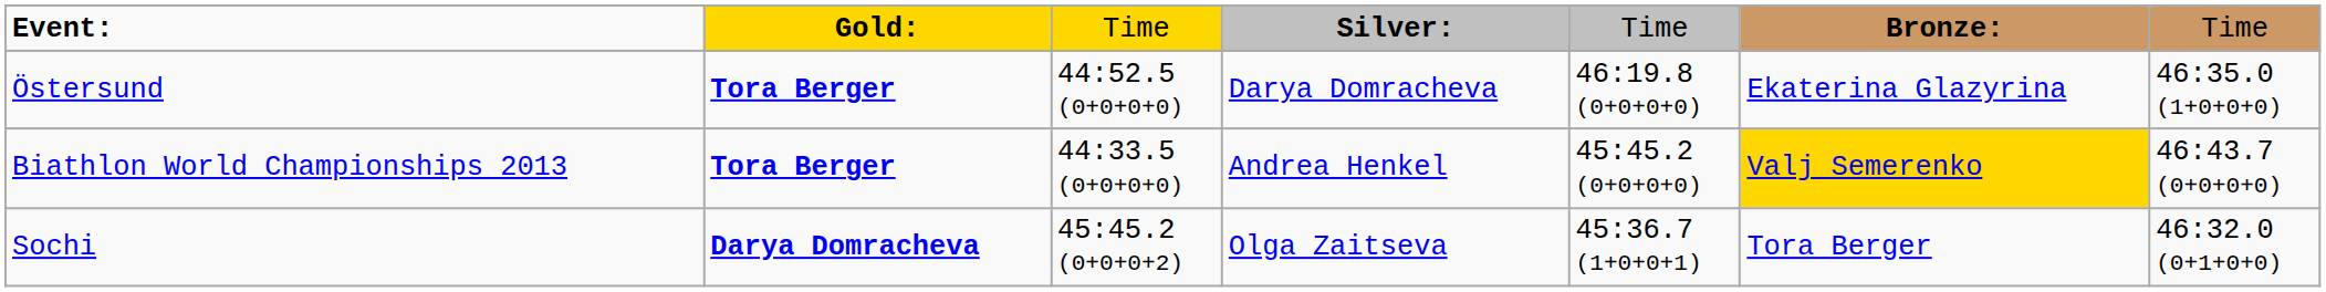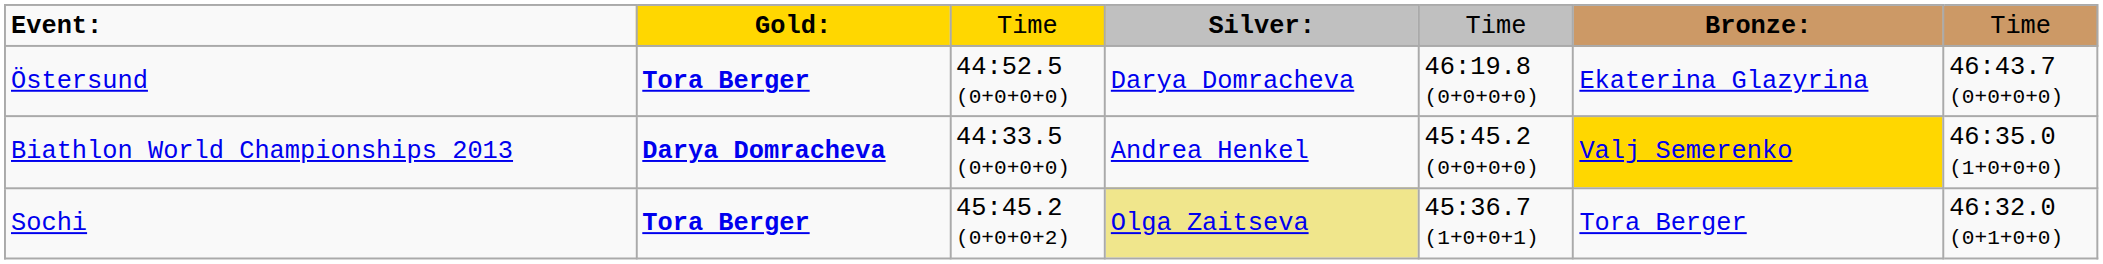Östersund | column 7: 46:35.0 (1+0+0+0) -> 46:43.7 (0+0+0+0)
Biathlon World Championships 2013 | column 2: Tora Berger -> Darya Domracheva
Biathlon World Championships 2013 | column 7: 46:43.7 (0+0+0+0) -> 46:35.0 (1+0+0+0)
Sochi | column 2: Darya Domracheva -> Tora Berger
Sochi | column 4: no background -> khaki background
